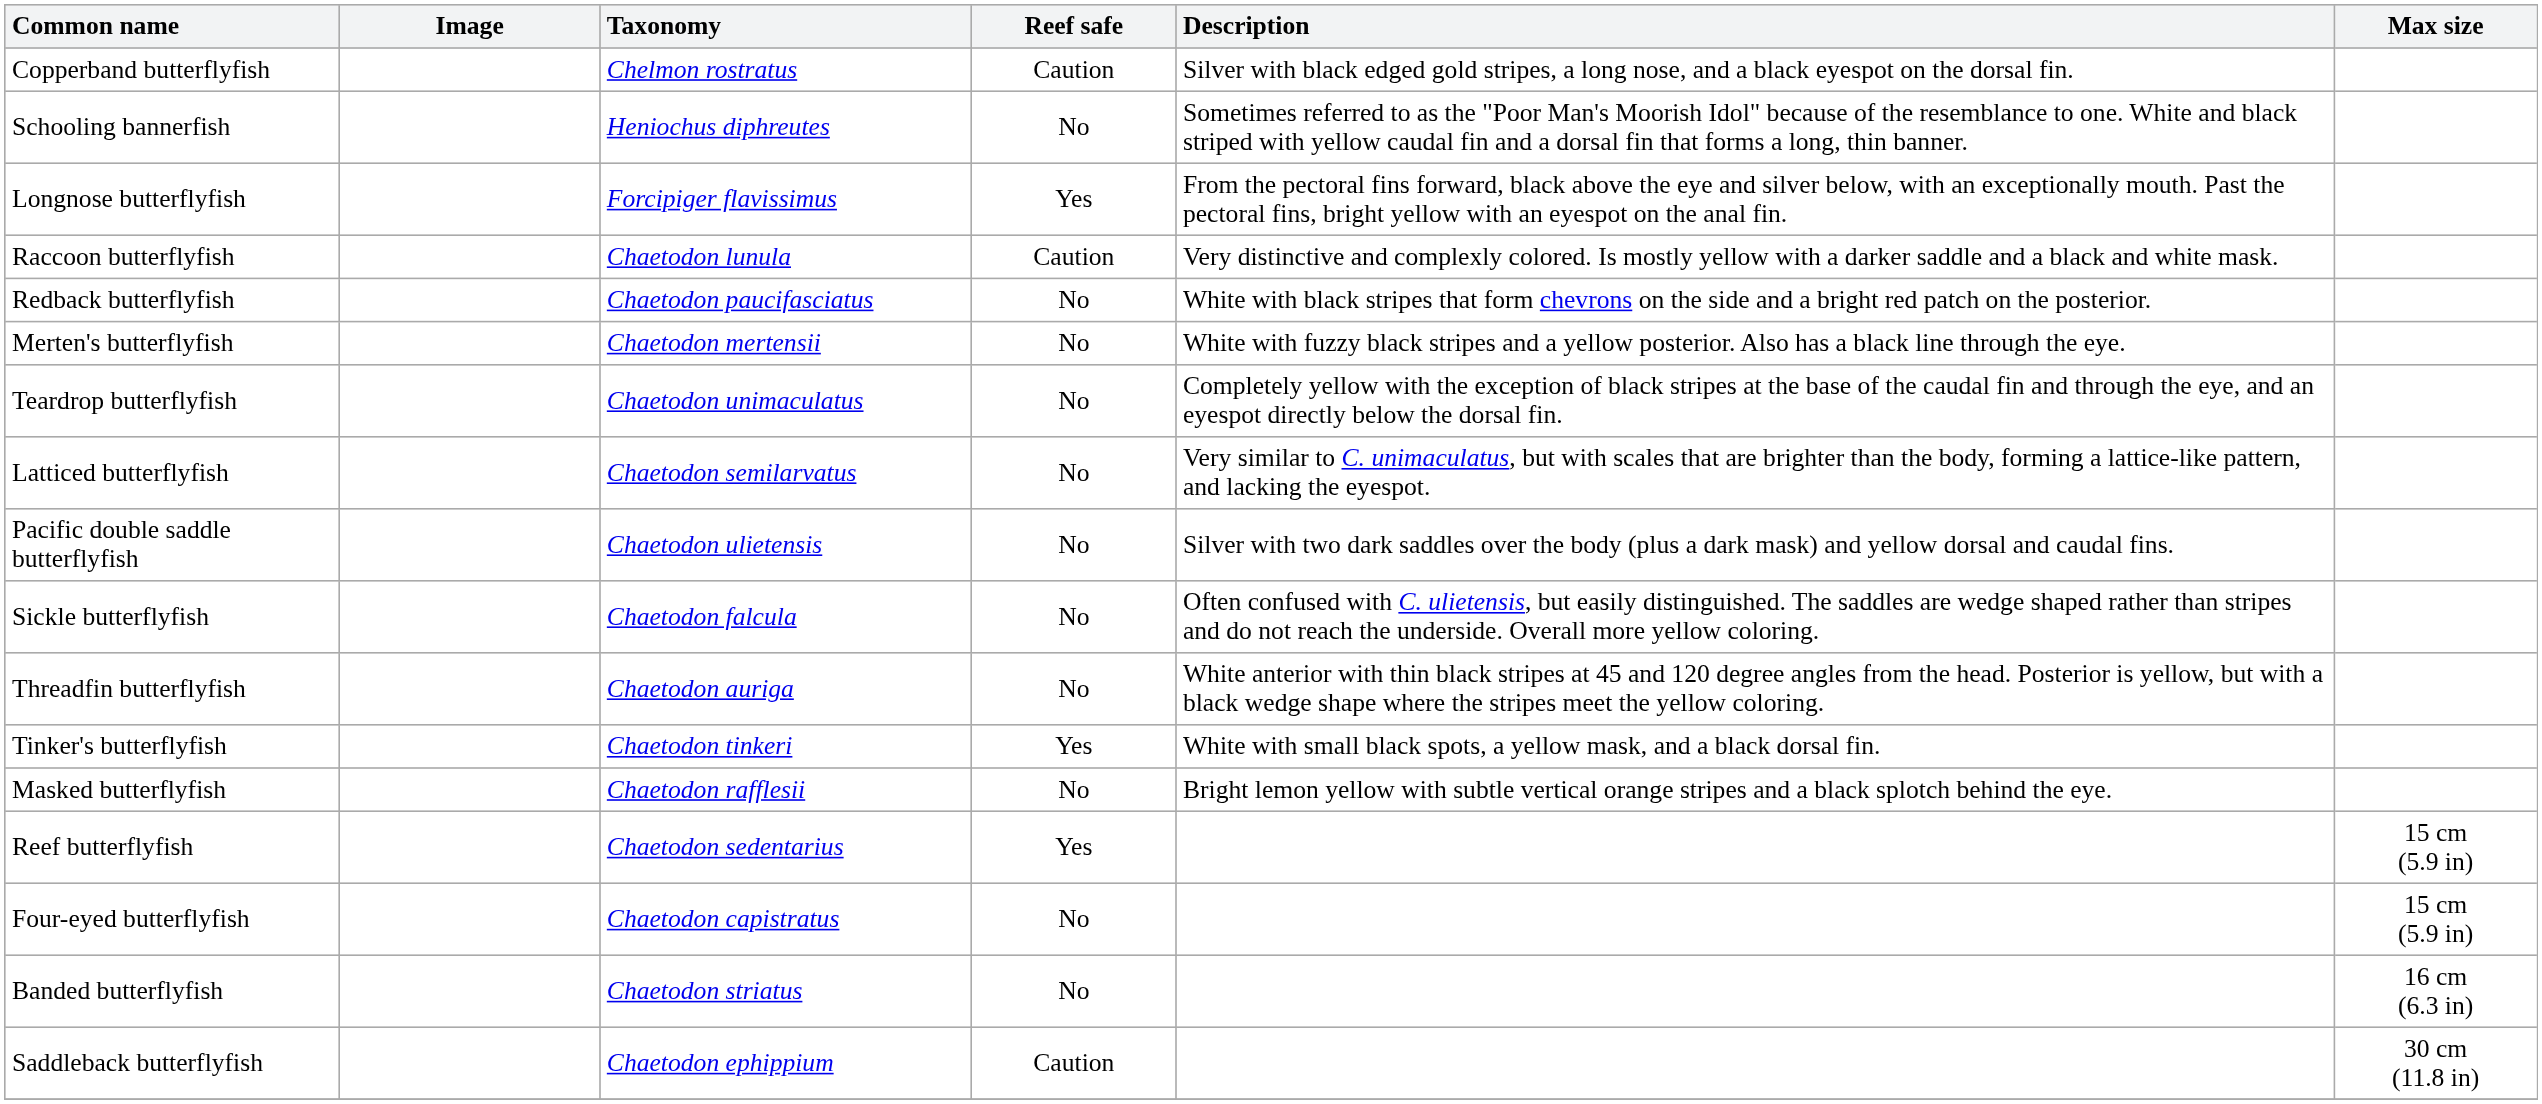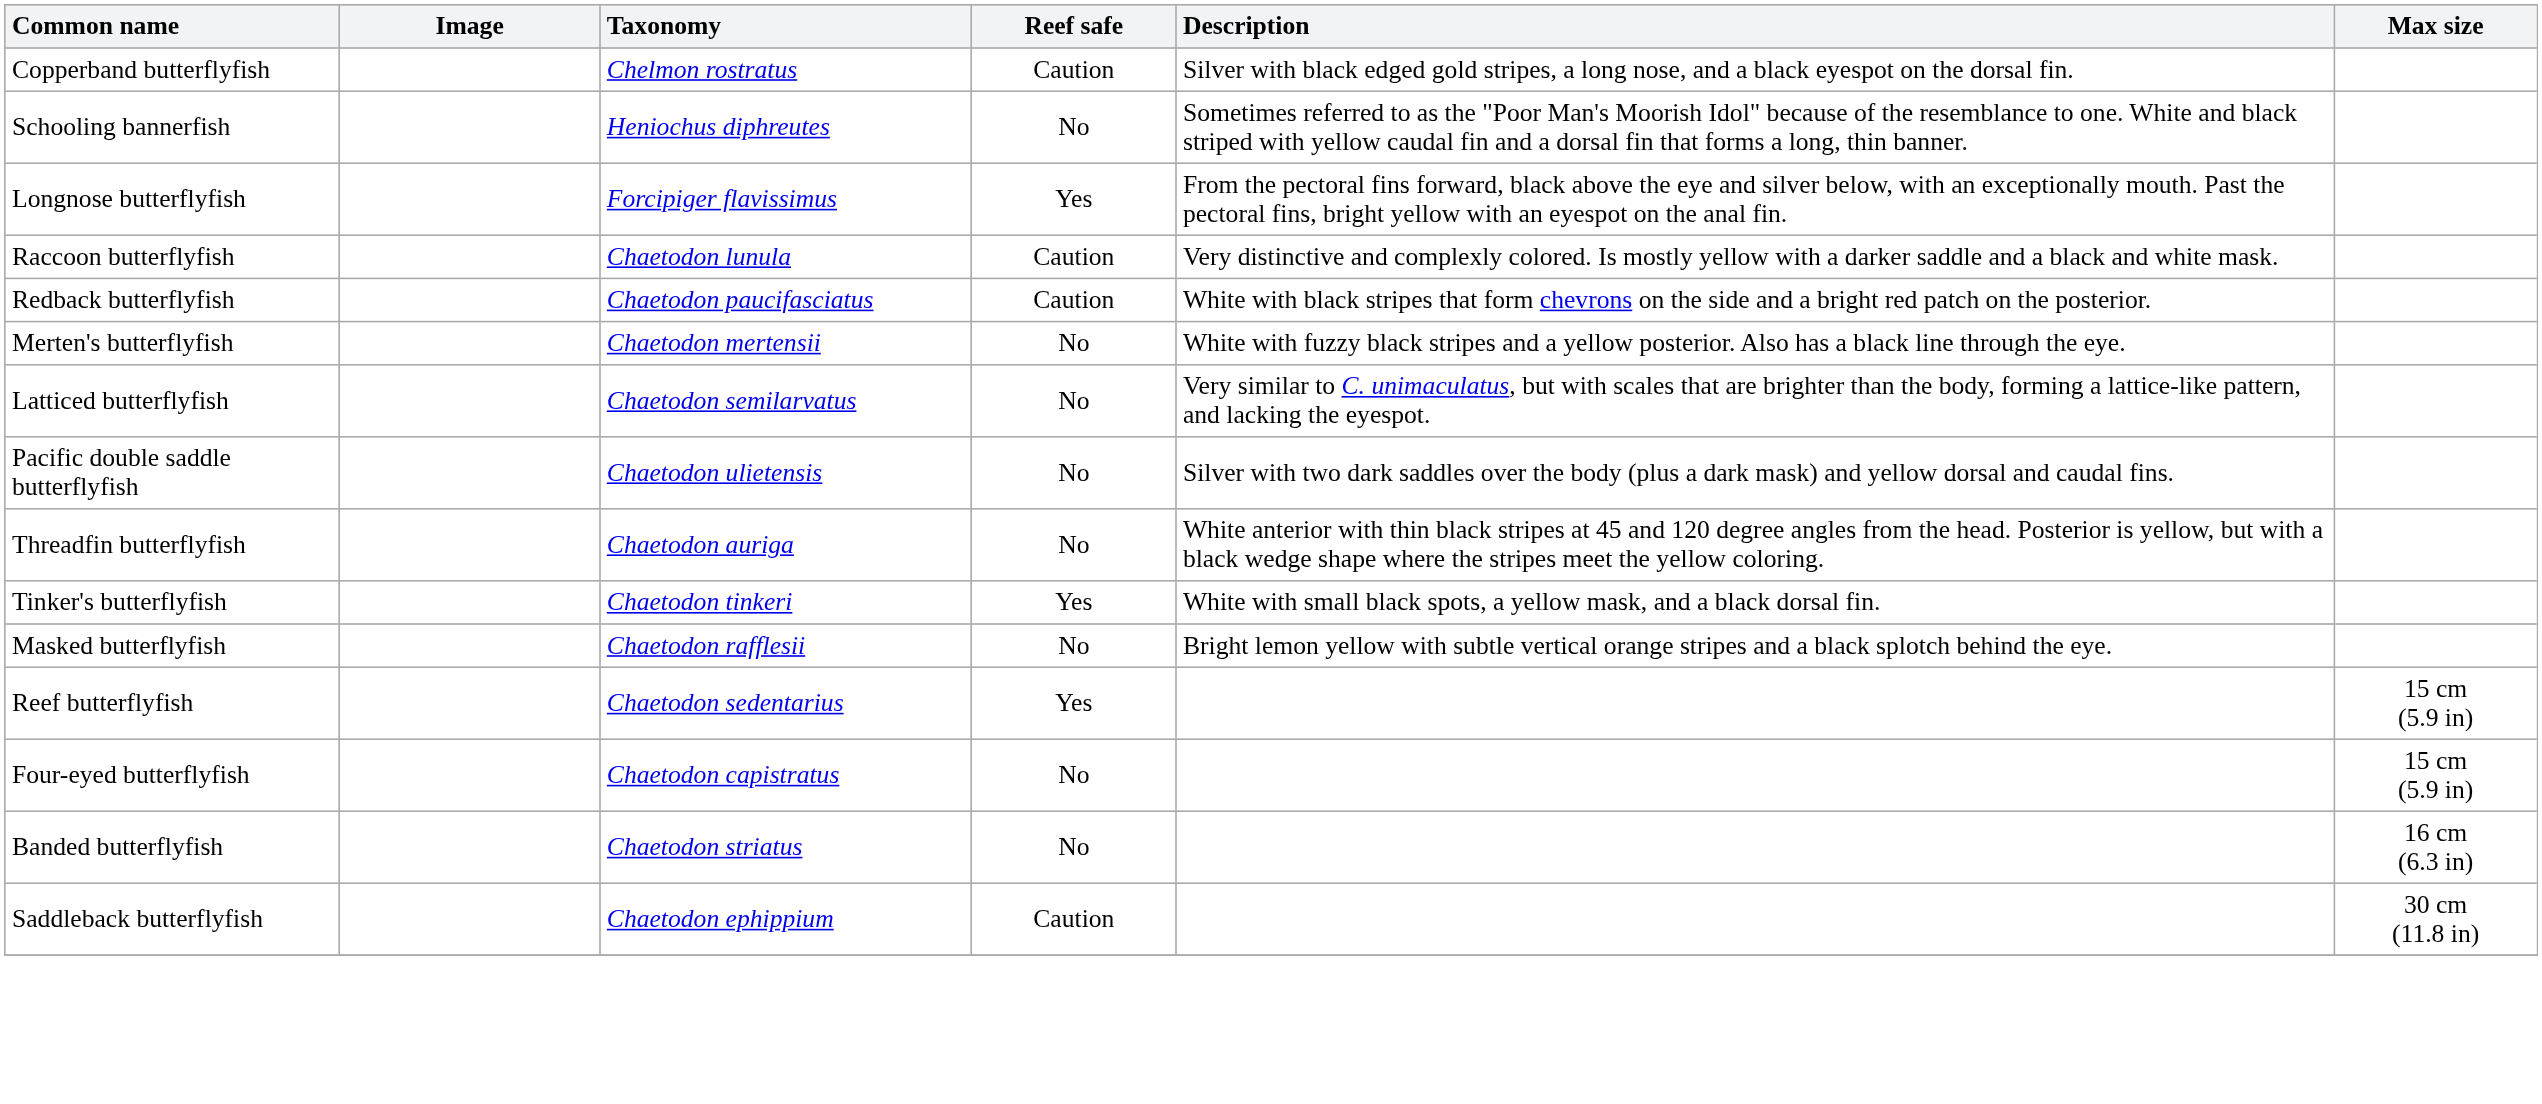Redback butterflyfish | Reef safe: No -> Caution
- row: Teardrop butterflyfish | Chaetodon unimaculatus | No | Completely yellow with the exception of black stripes at the base of the caudal fin and through the eye, and an eyespot directly below the dorsal fin.
- row: Sickle butterflyfish | Chaetodon falcula | No | Often confused with C. ulietensis, but easily distinguished. The saddles are wedge shaped rather than stripes and do not reach the underside. Overall more yellow coloring.
